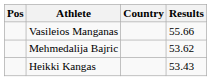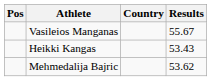Vasileios Manganas | Results: 55.66 -> 55.67
rows swapped: Mehmedalija Bajric <-> Heikki Kangas
